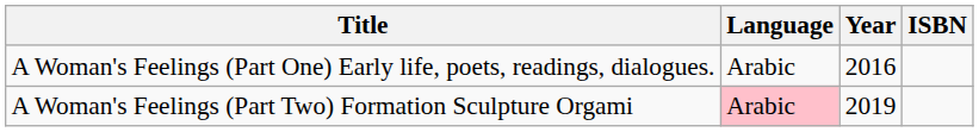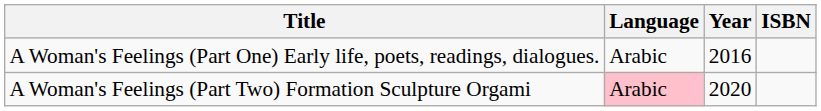A Woman's Feelings (Part Two) Formation Sculpture Orgami | Year: 2019 -> 2020
